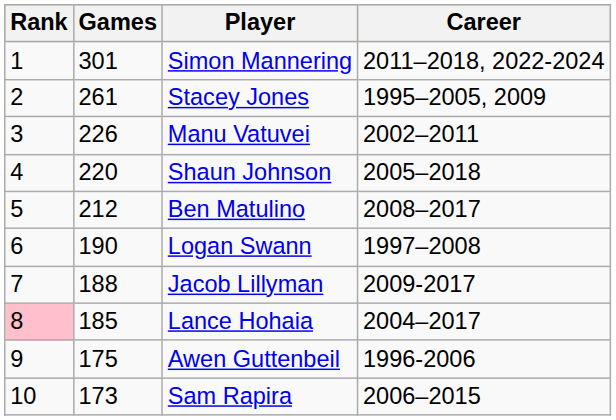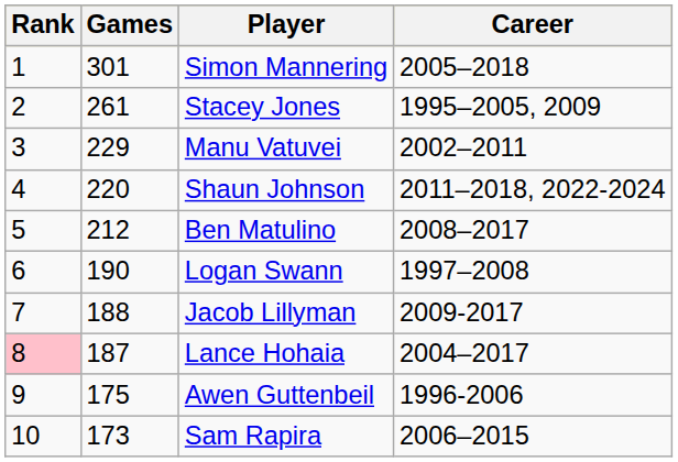Simon Mannering | Career: 2011–2018, 2022-2024 -> 2005–2018
Manu Vatuvei | Games: 226 -> 229
Shaun Johnson | Career: 2005–2018 -> 2011–2018, 2022-2024
Lance Hohaia | Games: 185 -> 187
